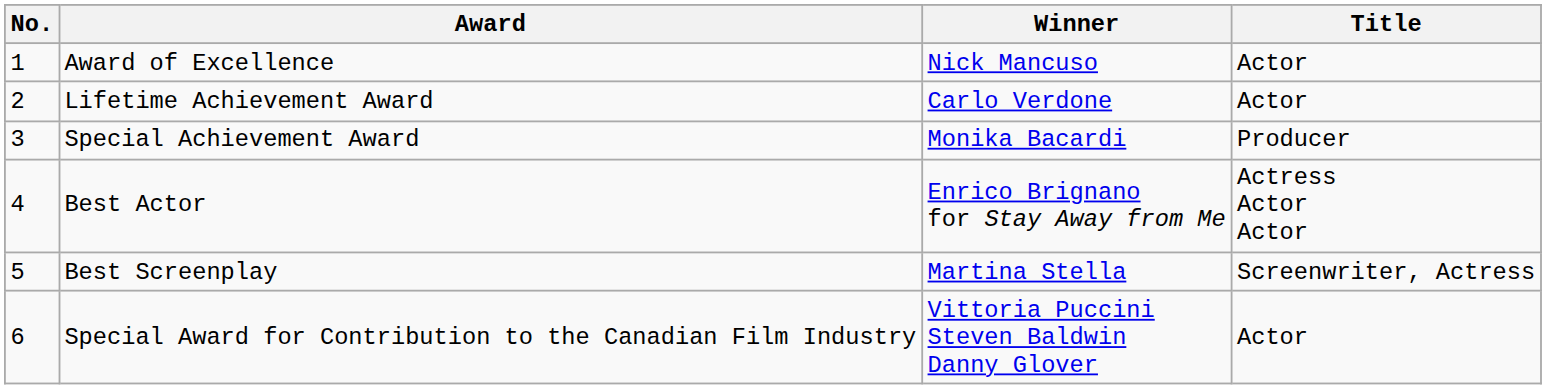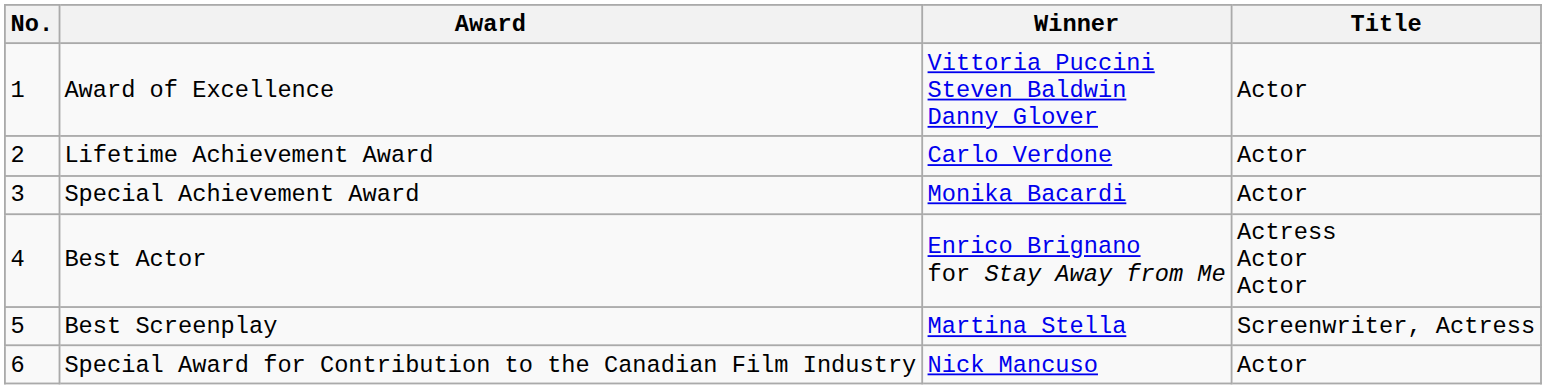Award of Excellence | Winner: Nick Mancuso -> Vittoria Puccini Steven Baldwin Danny Glover
Special Achievement Award | Title: Producer -> Actor
Special Award for Contribution to the Canadian Film Industry | Winner: Vittoria Puccini Steven Baldwin Danny Glover -> Nick Mancuso
